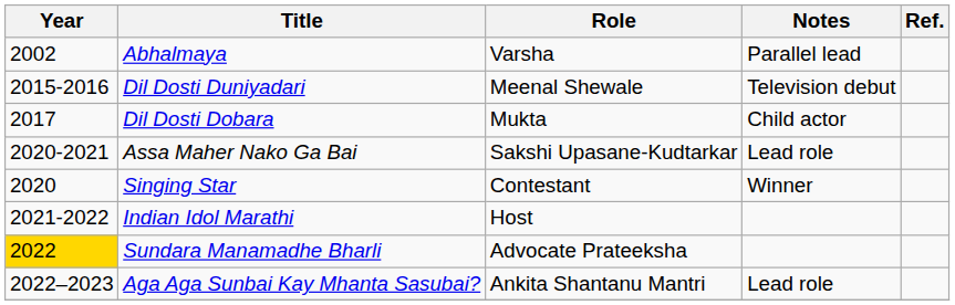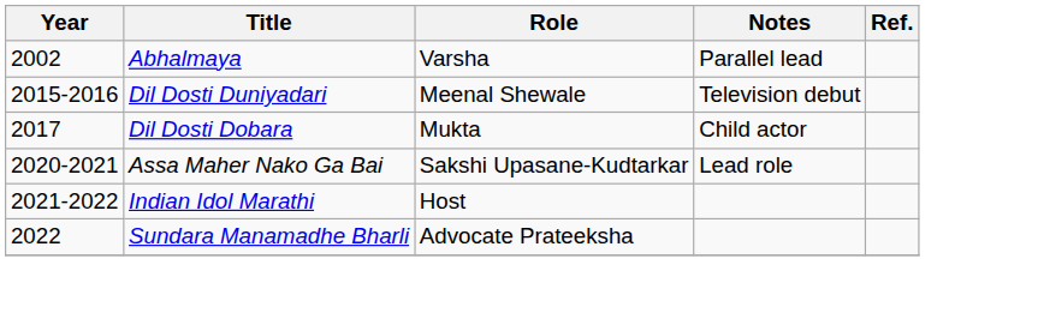- row: 2020 | Singing Star | Contestant | Winner
Sundara Manamadhe Bharli | Year: gold background -> no background
- row: 2022–2023 | Aga Aga Sunbai Kay Mhanta Sasubai? | Ankita Shantanu Mantri | Lead role
